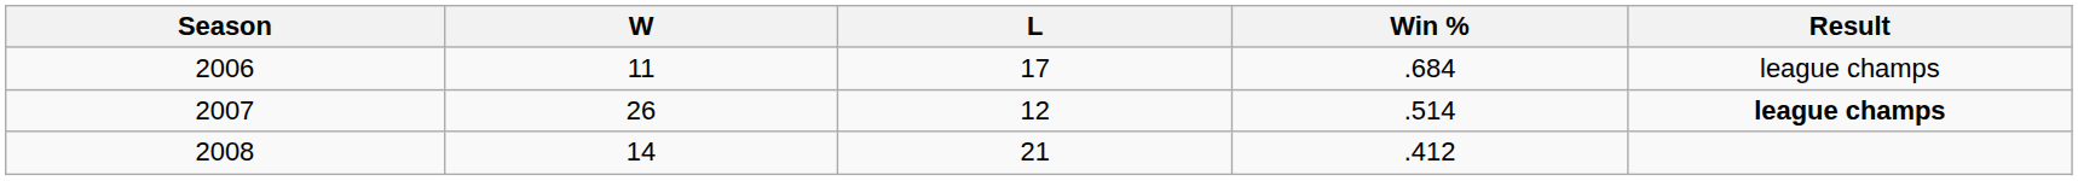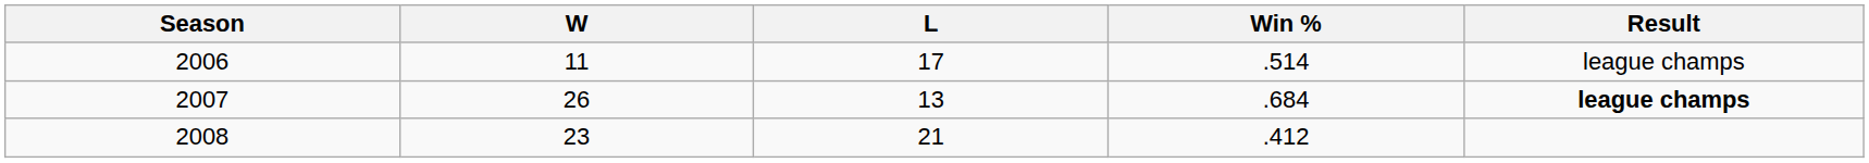2006 | Win %: .684 -> .514
2007 | L: 12 -> 13
2007 | Win %: .514 -> .684
2008 | W: 14 -> 23
